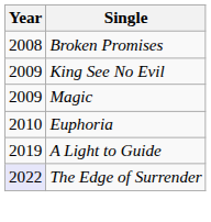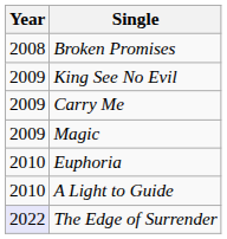+ row: 2009 | Carry Me
A Light to Guide | Year: 2019 -> 2010
